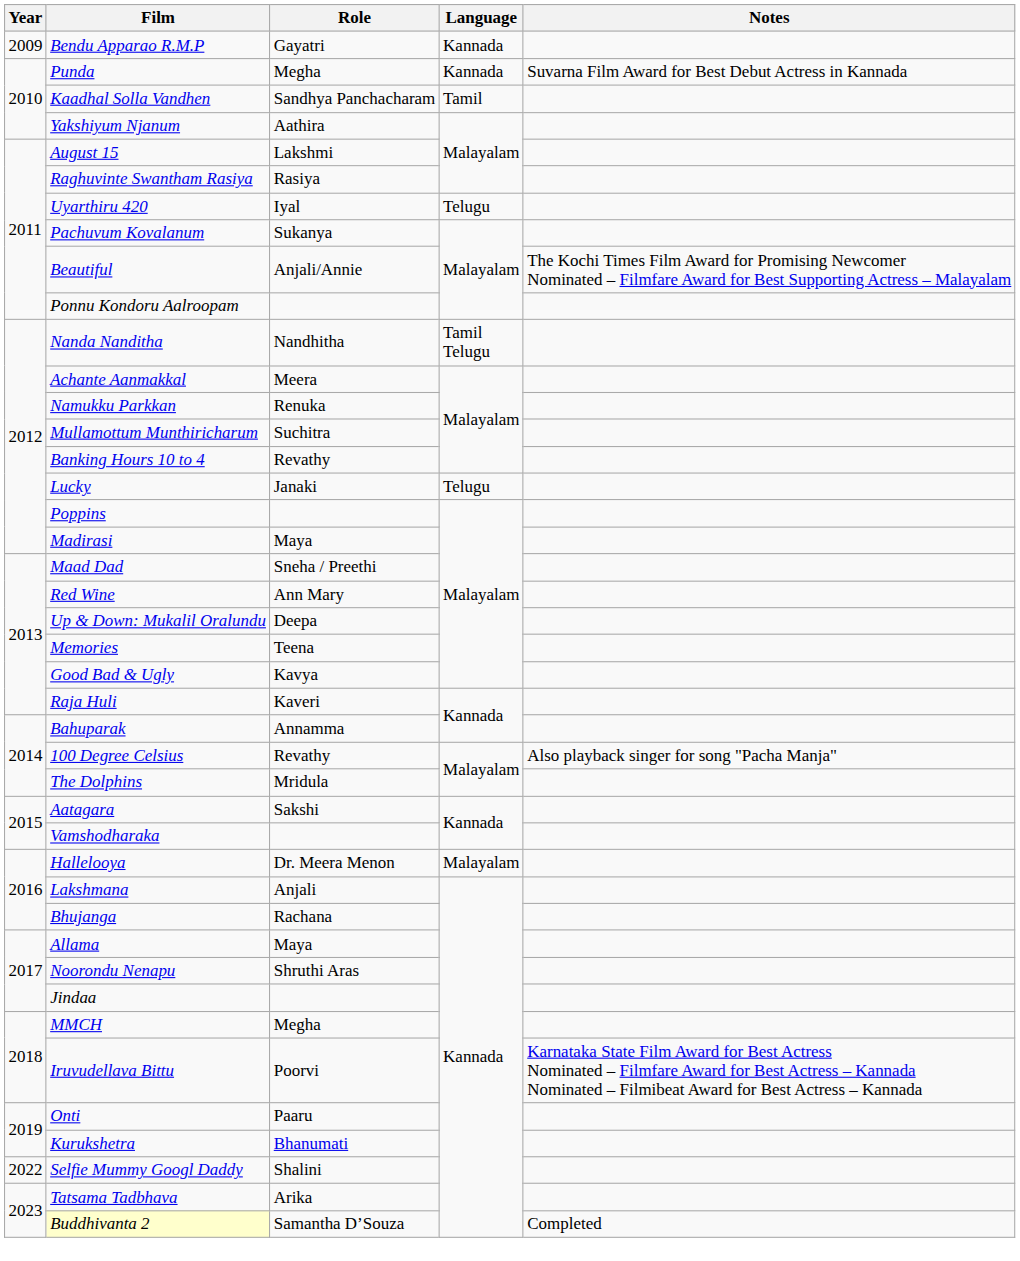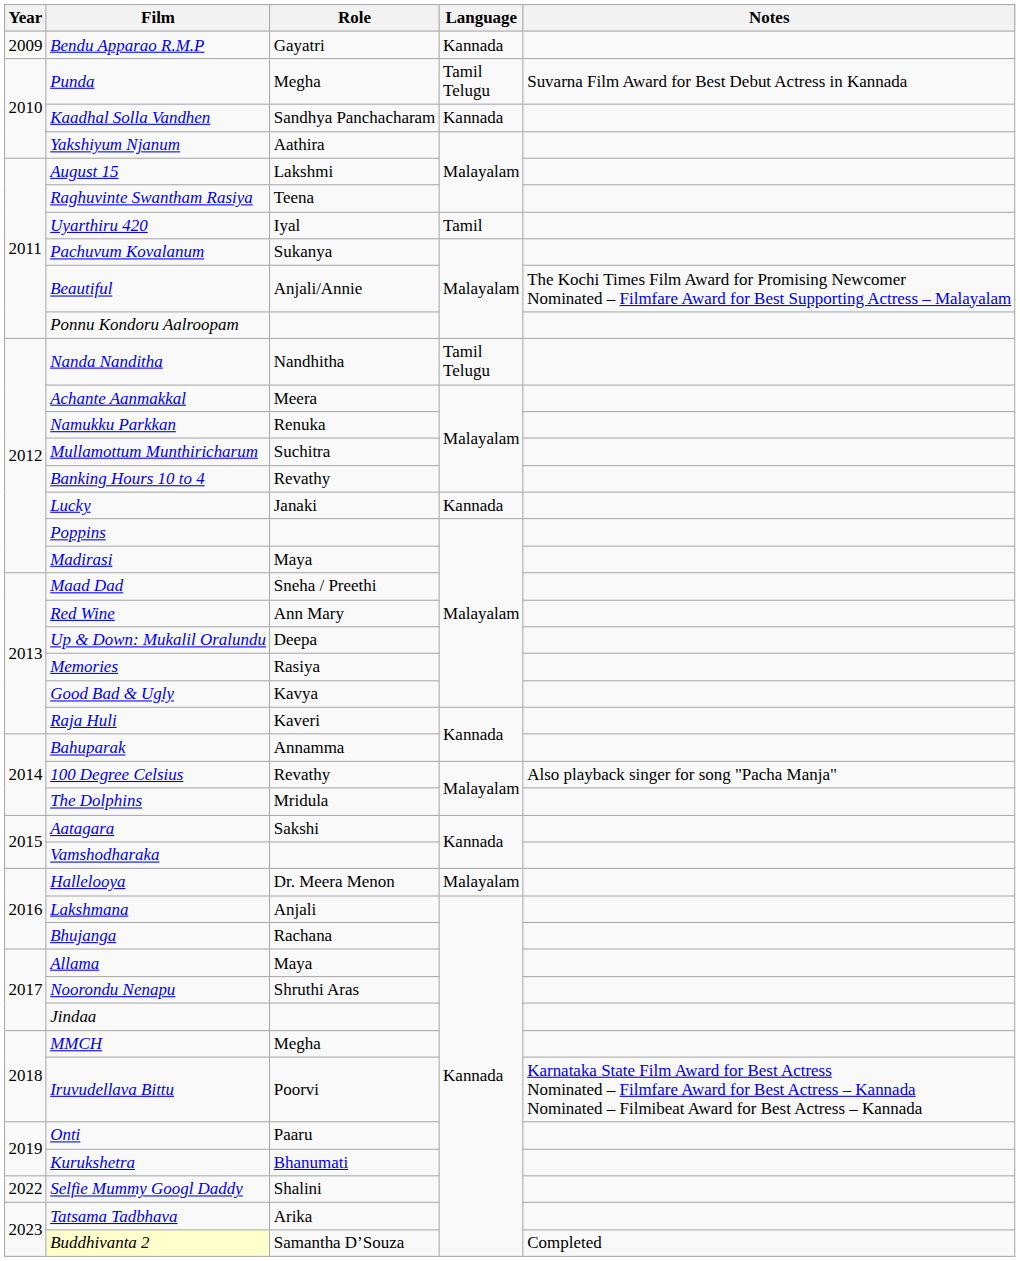Punda | Language: Kannada -> Tamil Telugu
Kaadhal Solla Vandhen | Language: Tamil -> Kannada
Raghuvinte Swantham Rasiya | Role: Rasiya -> Teena
Uyarthiru 420 | Language: Telugu -> Tamil
Lucky | Language: Telugu -> Kannada
Memories | Role: Teena -> Rasiya
